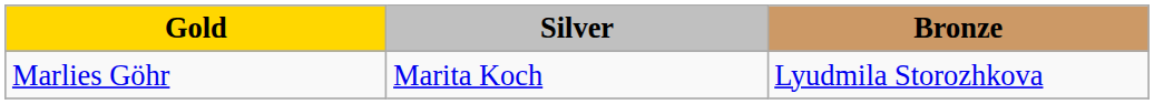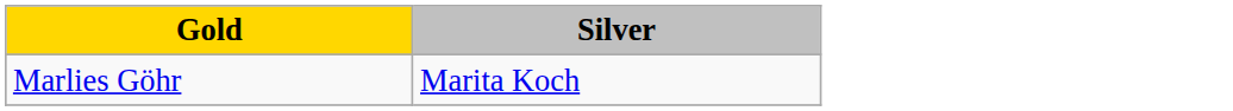- column: Bronze | Lyudmila Storozhkova
